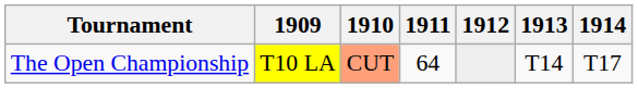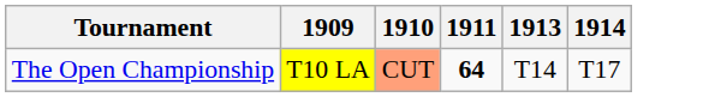- column: 1912
The Open Championship | 1911: normal -> bold
